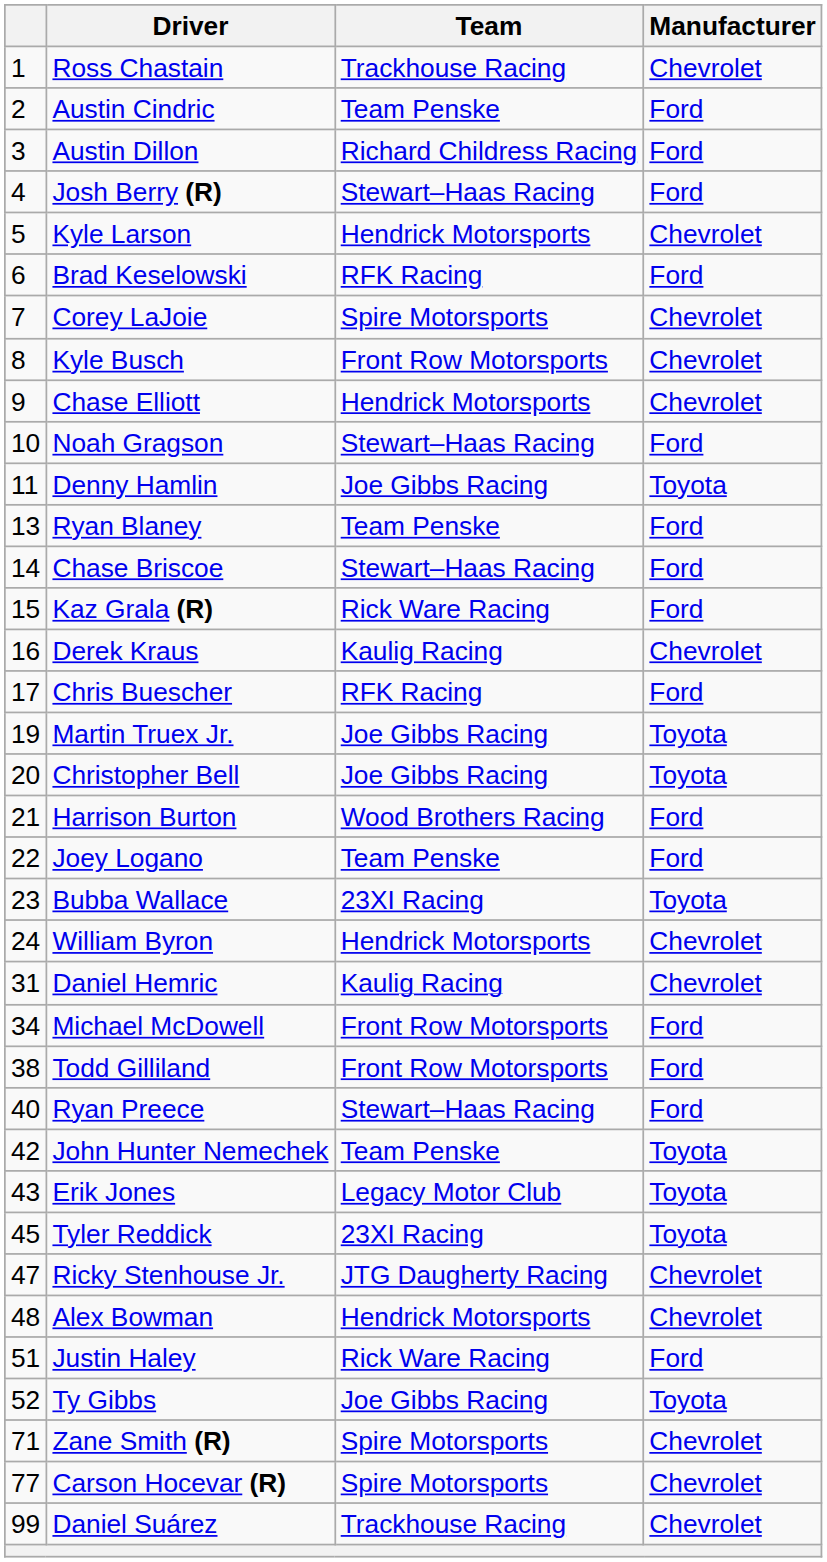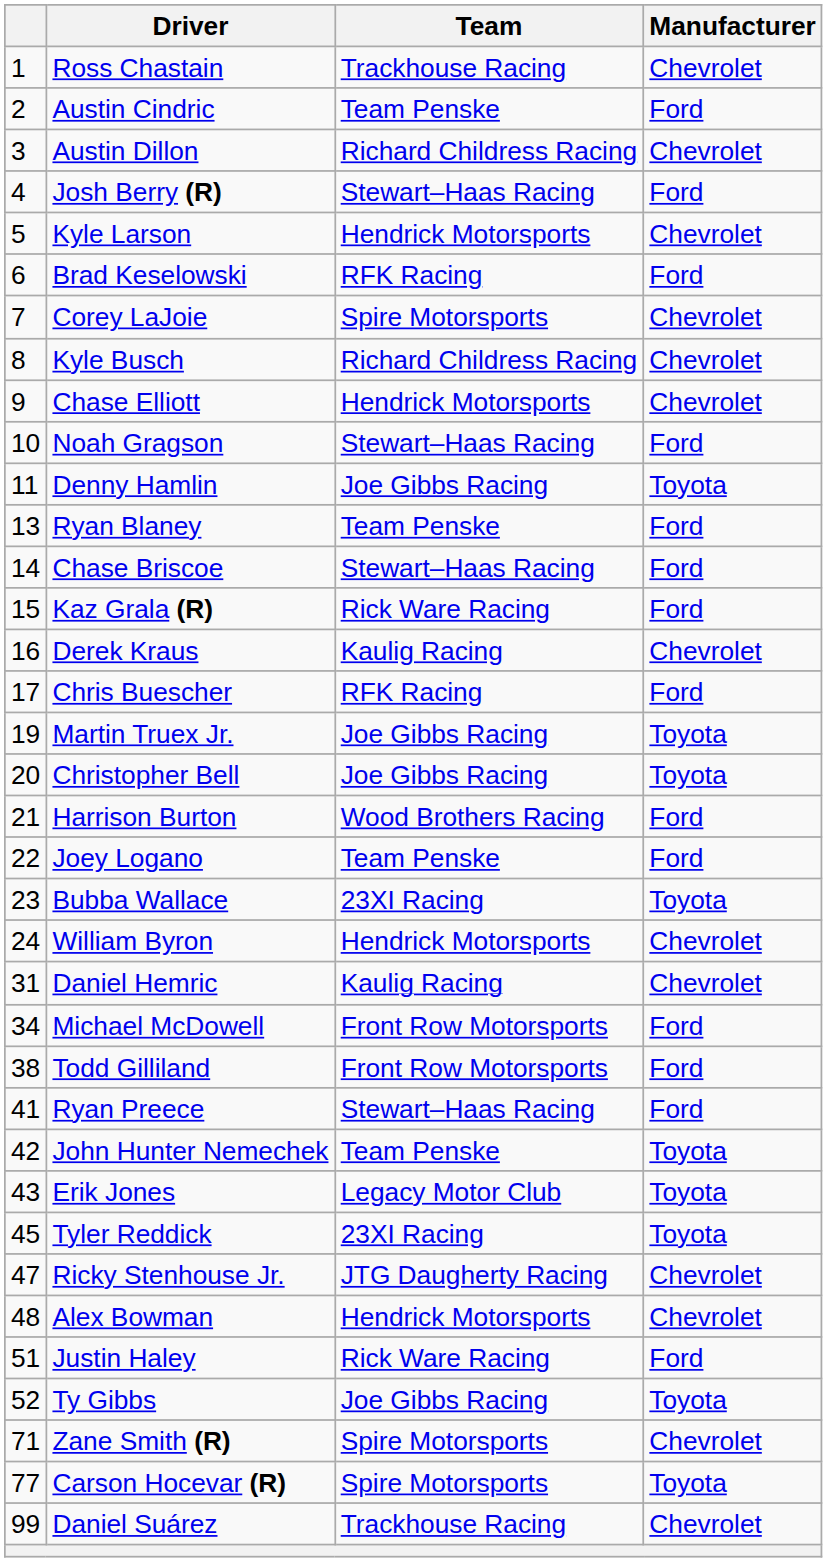Austin Dillon | Manufacturer: Ford -> Chevrolet
Kyle Busch | Team: Front Row Motorsports -> Richard Childress Racing
Ryan Preece | column 1: 40 -> 41
Carson Hocevar (R) | Manufacturer: Chevrolet -> Toyota
